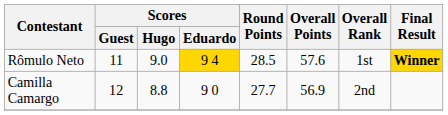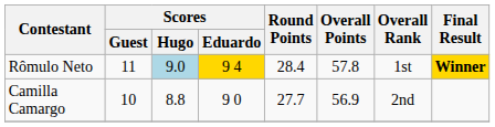Rômulo Neto | Scores / Hugo: no background -> lightblue background
Rômulo Neto | Round Points: 28.5 -> 28.4
Rômulo Neto | Overall Points: 57.6 -> 57.8
Camilla Camargo | Scores / Guest: 12 -> 10
